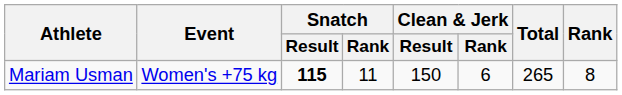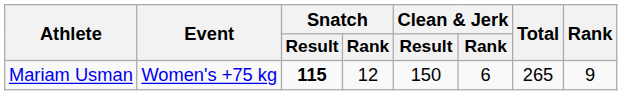Mariam Usman | Snatch / Rank: 11 -> 12
Mariam Usman | Rank: 8 -> 9
